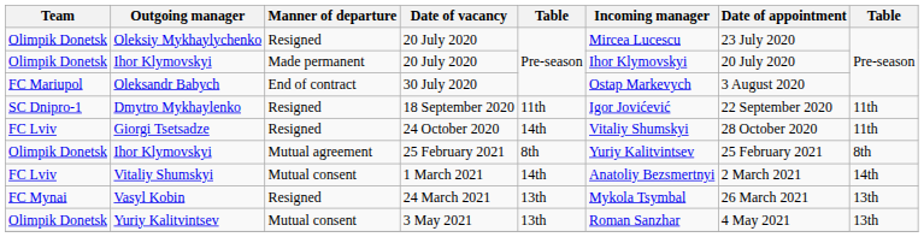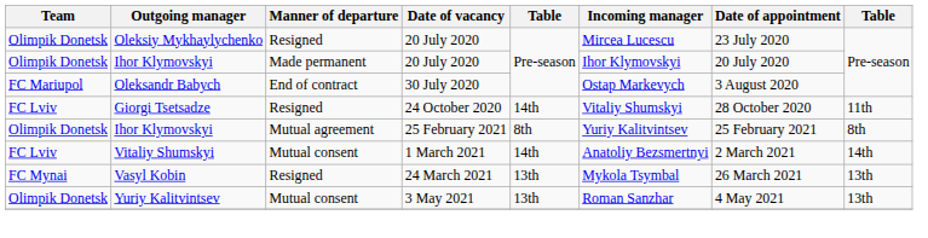- row: SC Dnipro-1 | Dmytro Mykhaylenko | Resigned | 18 September 2020 | 11th | Igor Jovićević | 22 September 2020 | 11th
